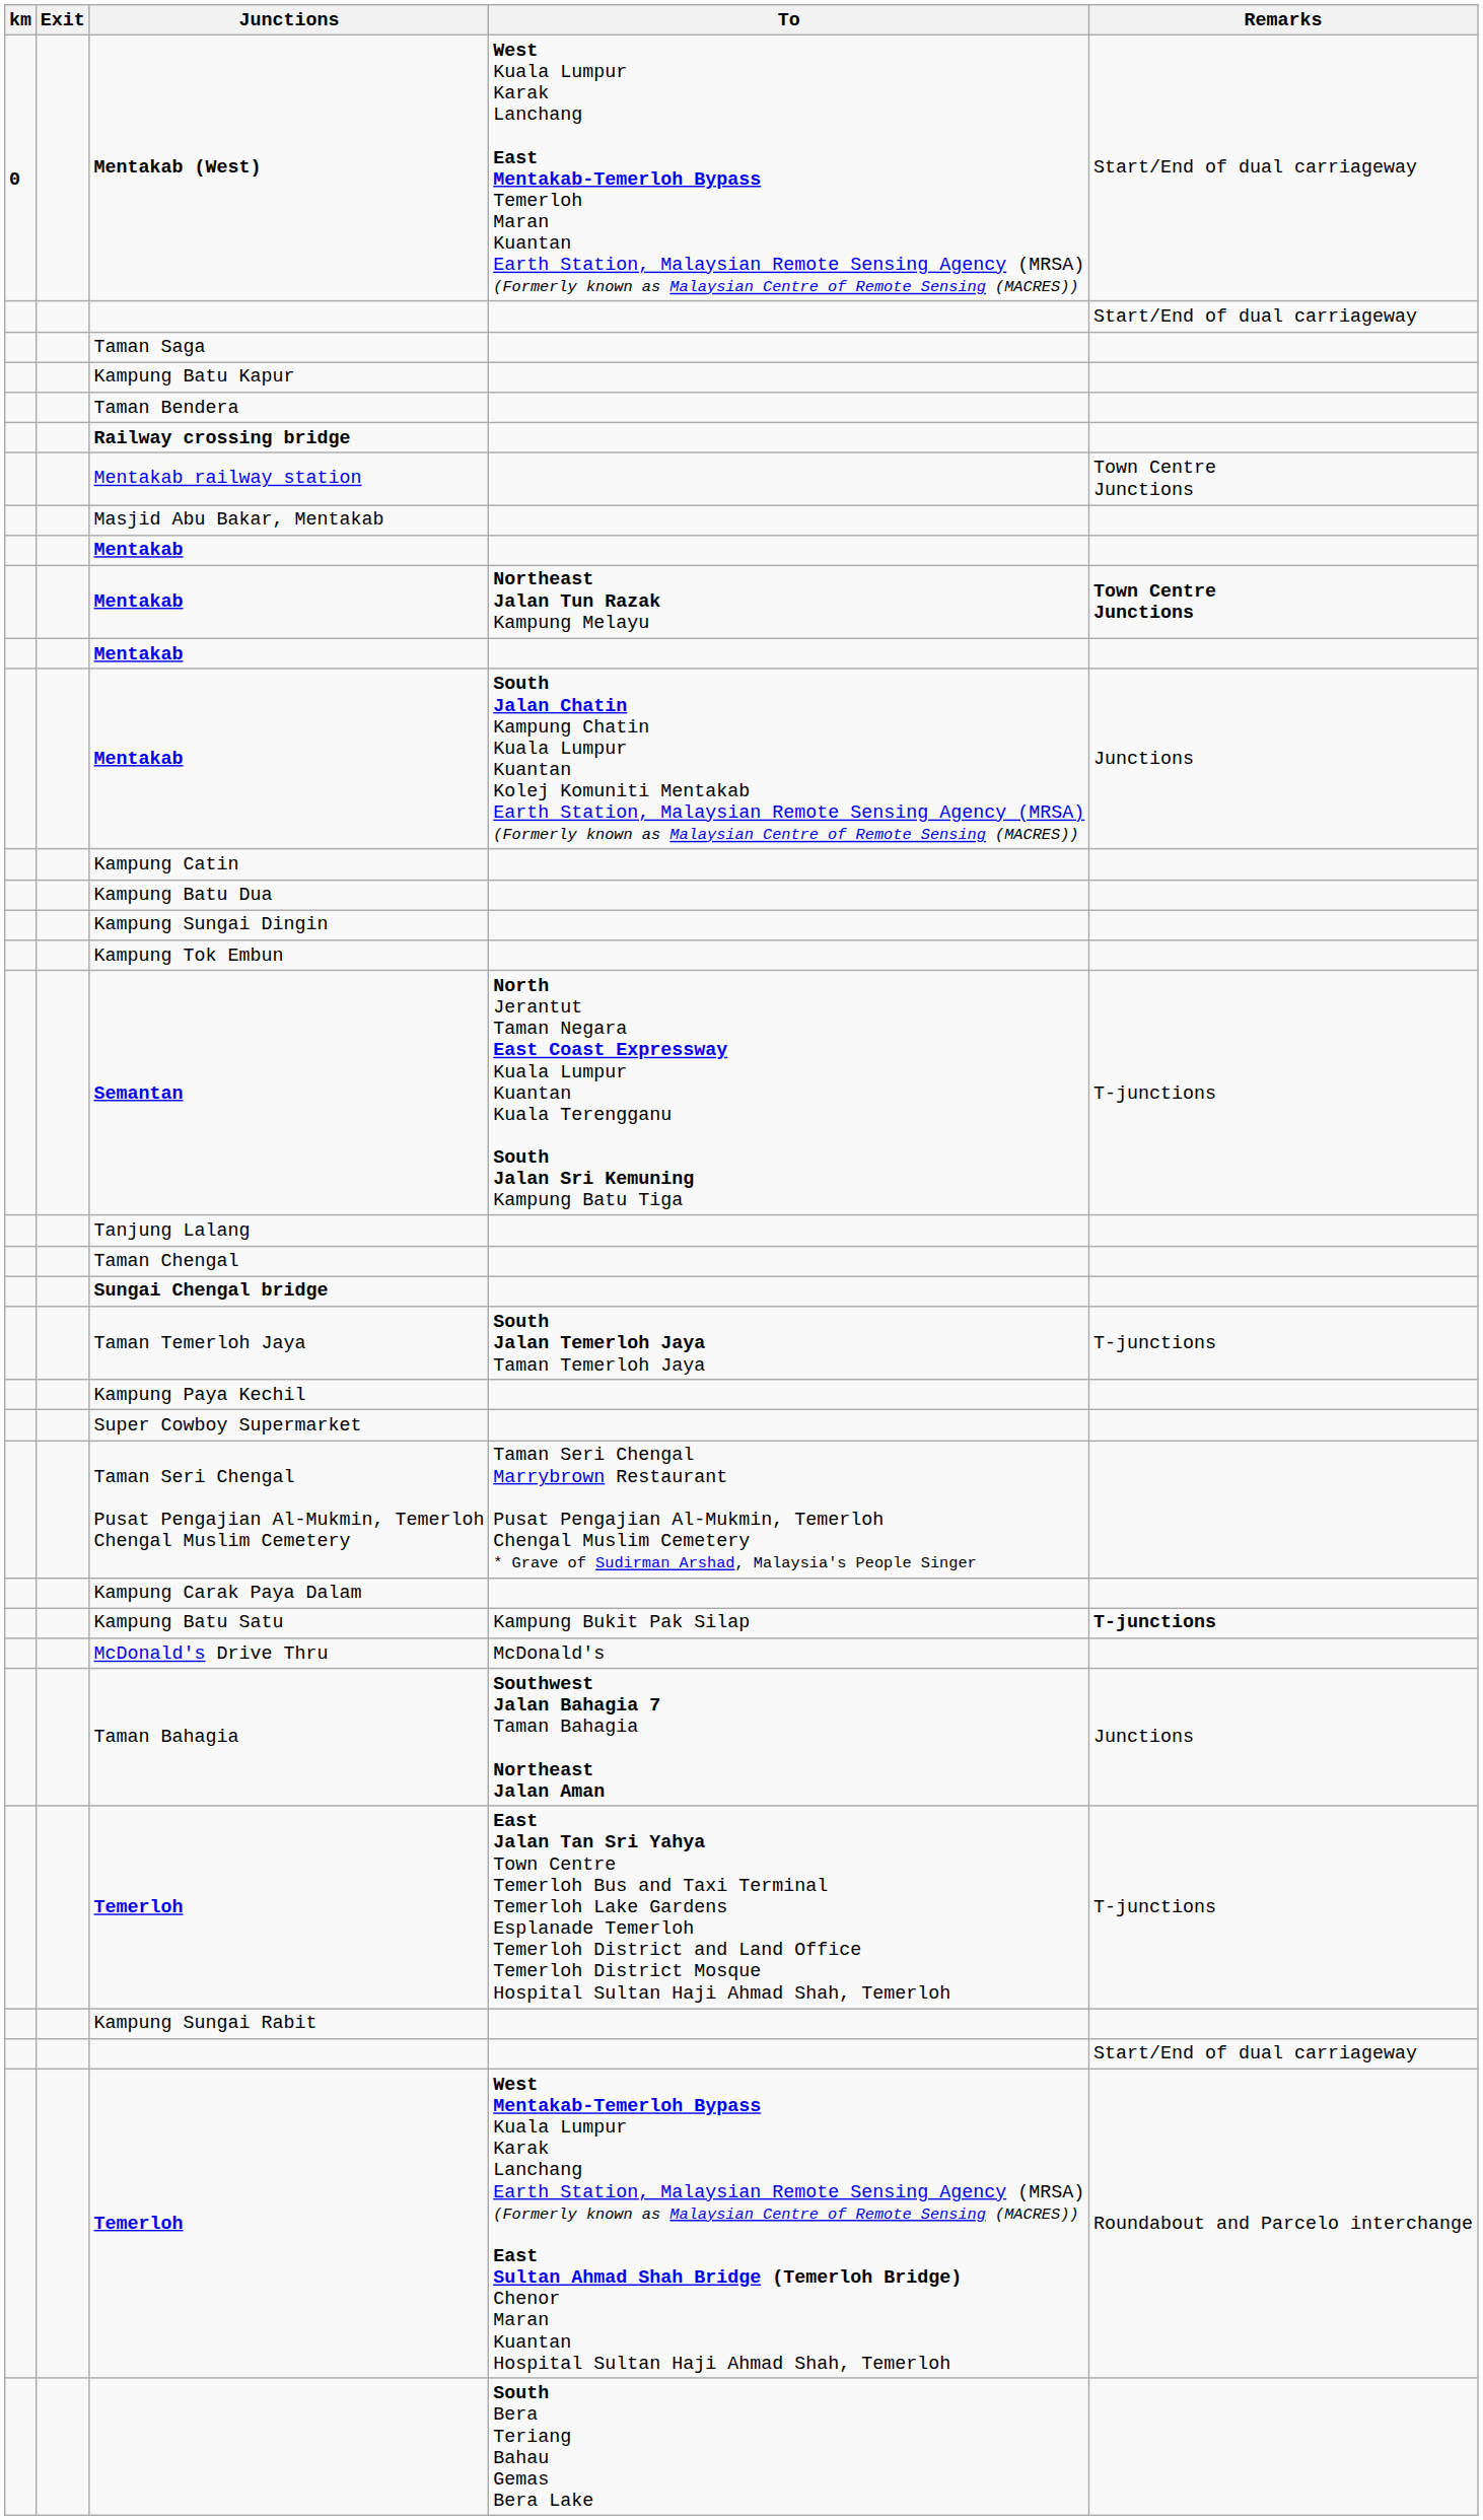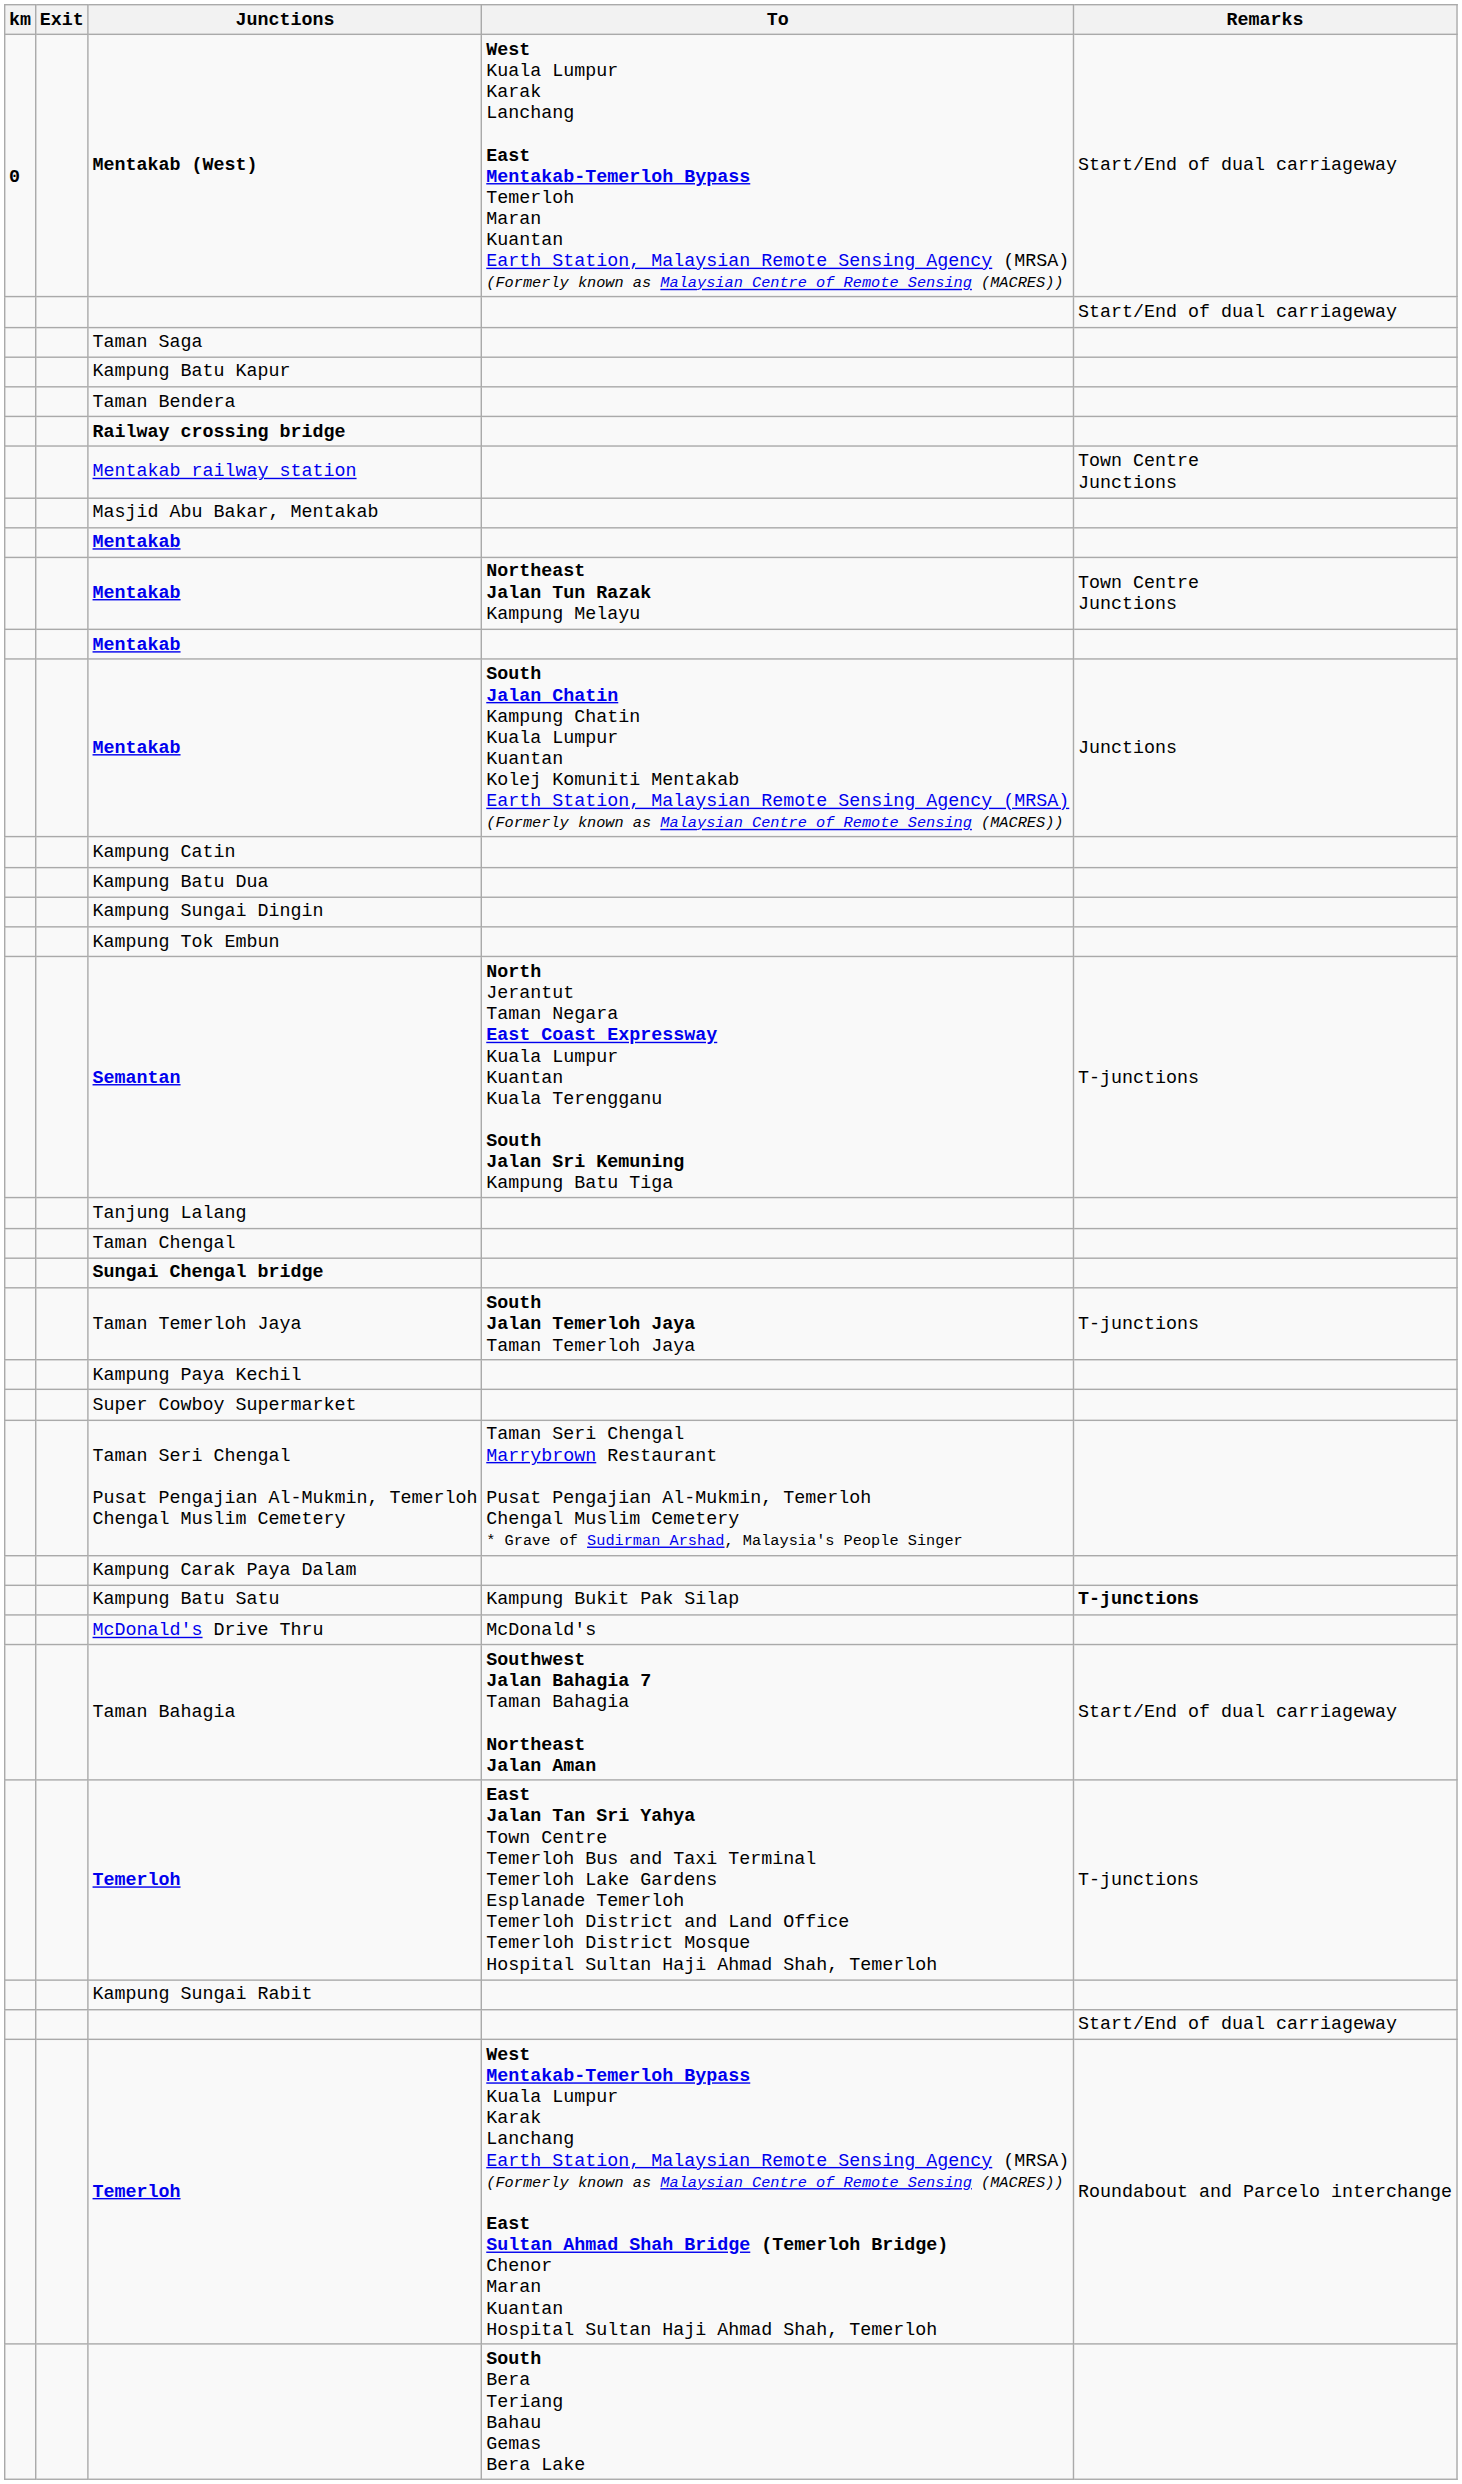Mentakab / Northeast Jalan Tun Razak Kampung Melayu | Remarks: bold -> normal
Taman Bahagia | Remarks: Junctions -> Start/End of dual carriageway
